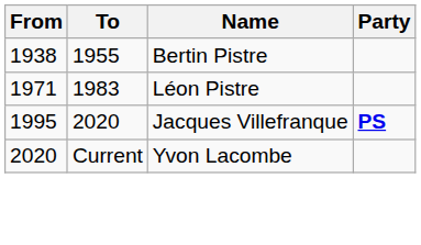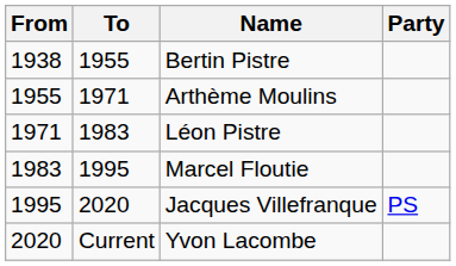+ row: 1955 | 1971 | Arthème Moulins
+ row: 1983 | 1995 | Marcel Floutie
Jacques Villefranque | Party: bold -> normal
